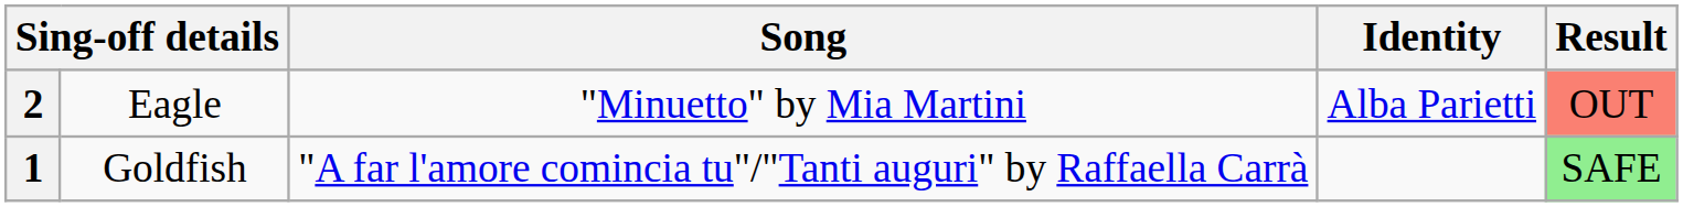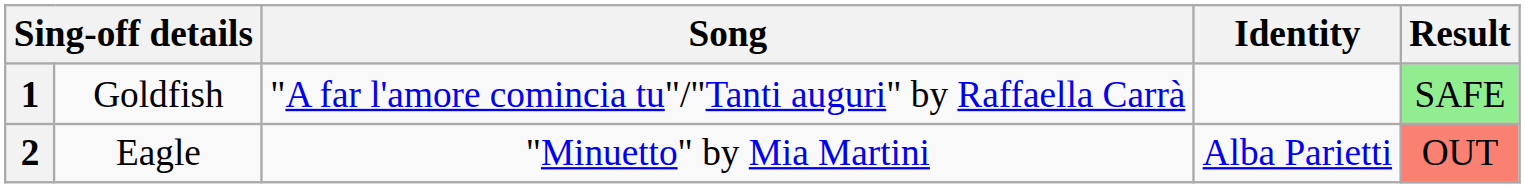rows swapped: 1 <-> 2
